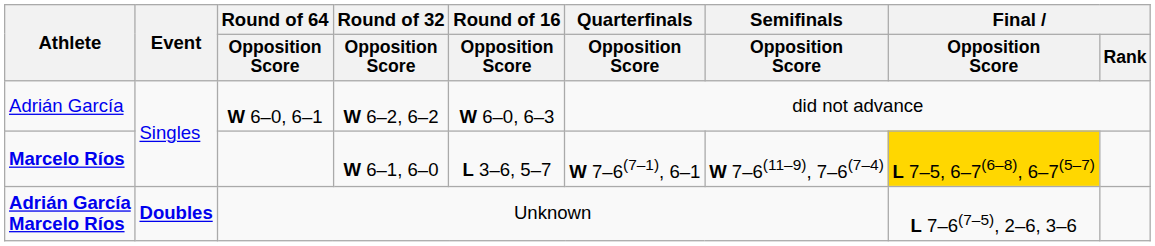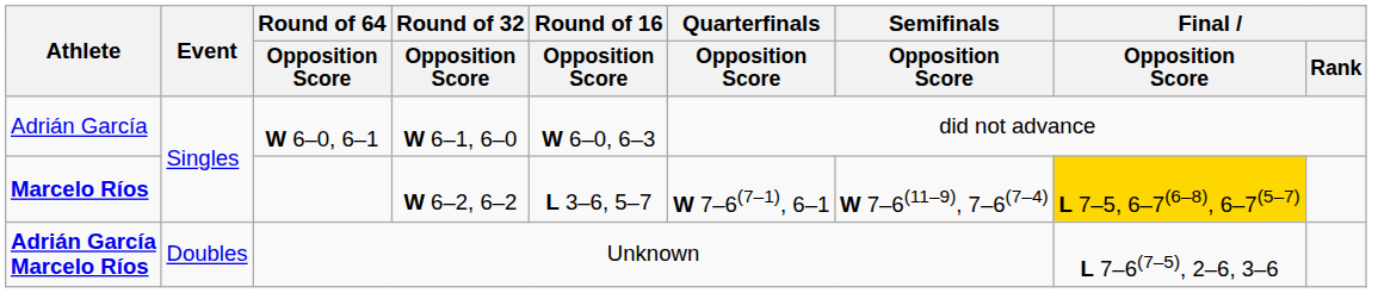Adrián García | Round of 32 / Opposition Score: W 6–2, 6–2 -> W 6–1, 6–0
Marcelo Ríos | Round of 32 / Opposition Score: W 6–1, 6–0 -> W 6–2, 6–2
Adrián García Marcelo Ríos | Event: bold -> normal
